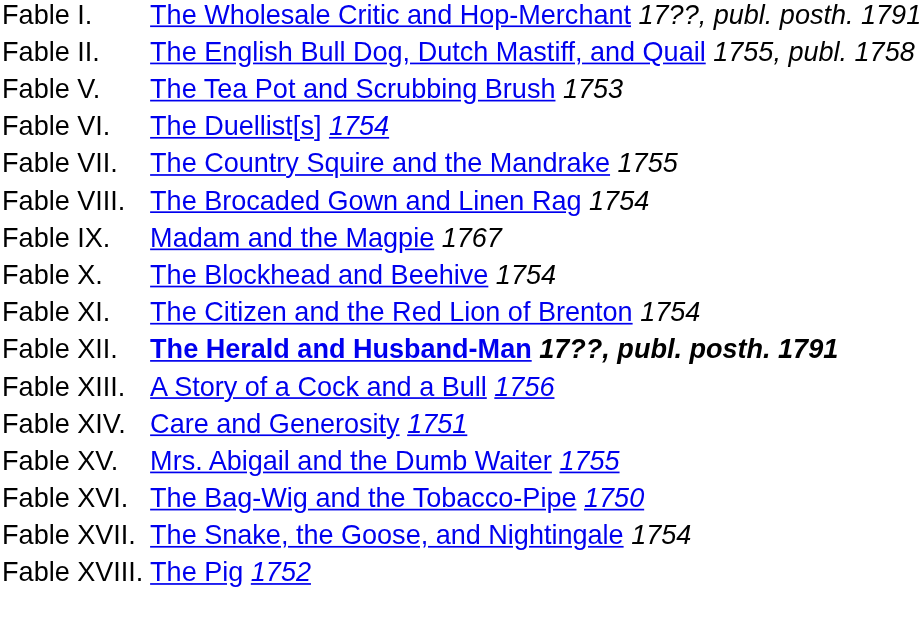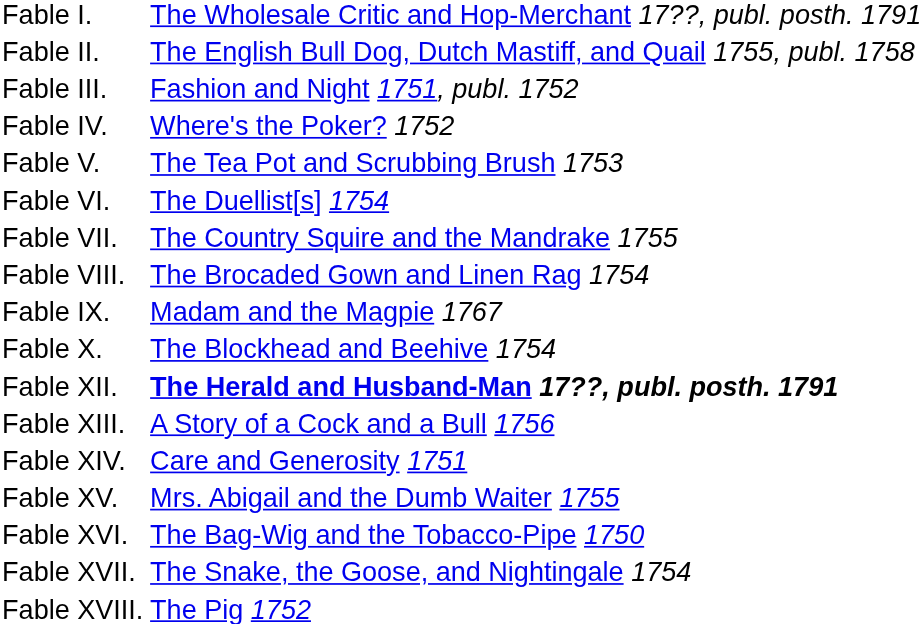+ row: Fable III. | Fashion and Night 1751, publ. 1752
+ row: Fable IV. | Where's the Poker? 1752
- row: Fable XI. | The Citizen and the Red Lion of Brenton 1754
